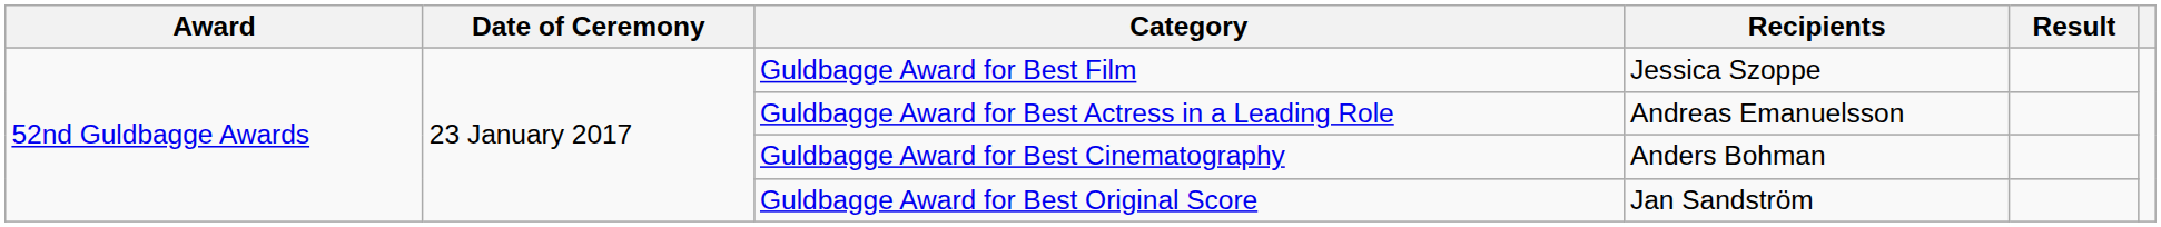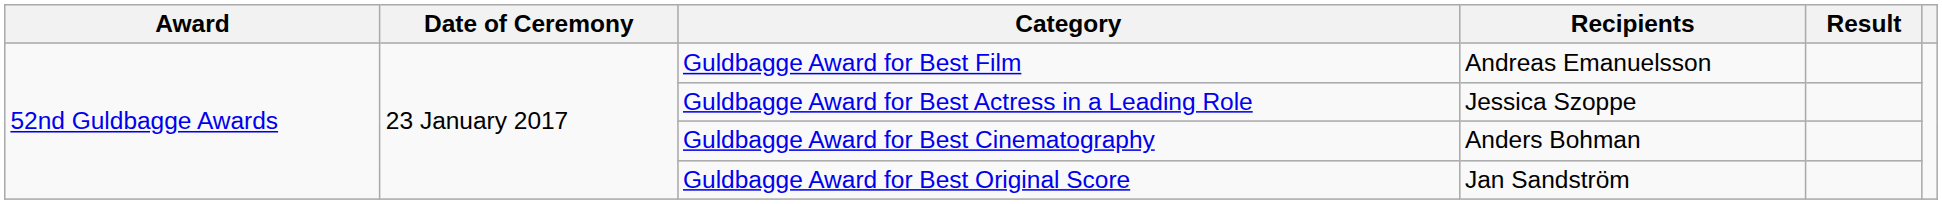Guldbagge Award for Best Film | Recipients: Jessica Szoppe -> Andreas Emanuelsson
Guldbagge Award for Best Actress in a Leading Role | Recipients: Andreas Emanuelsson -> Jessica Szoppe
